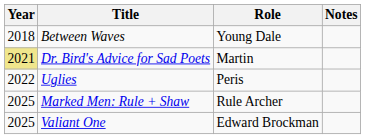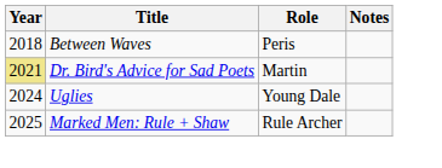Between Waves | Role: Young Dale -> Peris
Uglies | Year: 2022 -> 2024
Uglies | Role: Peris -> Young Dale
- row: 2025 | Valiant One | Edward Brockman
